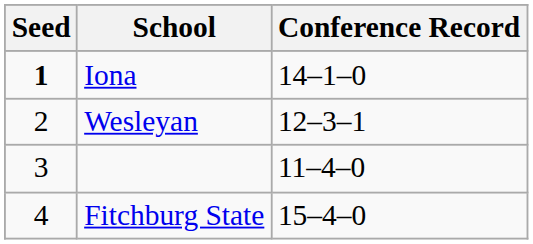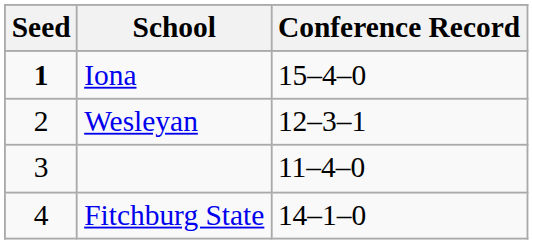Iona | Conference Record: 14–1–0 -> 15–4–0
Fitchburg State | Conference Record: 15–4–0 -> 14–1–0
